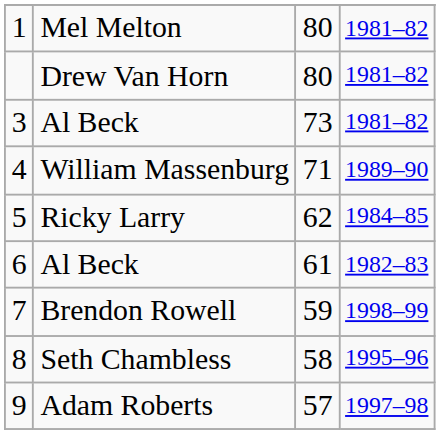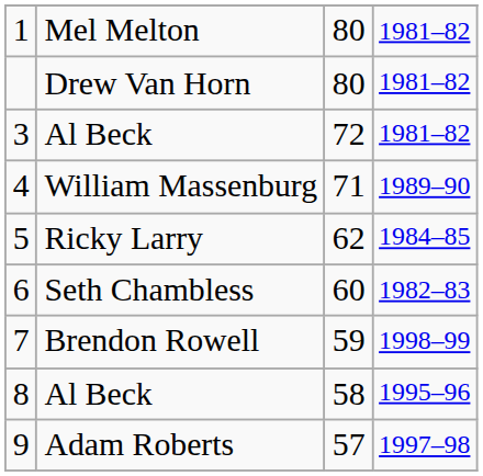3 | column 3: 73 -> 72
6 | column 2: Al Beck -> Seth Chambless
6 | column 3: 61 -> 60
8 | column 2: Seth Chambless -> Al Beck
